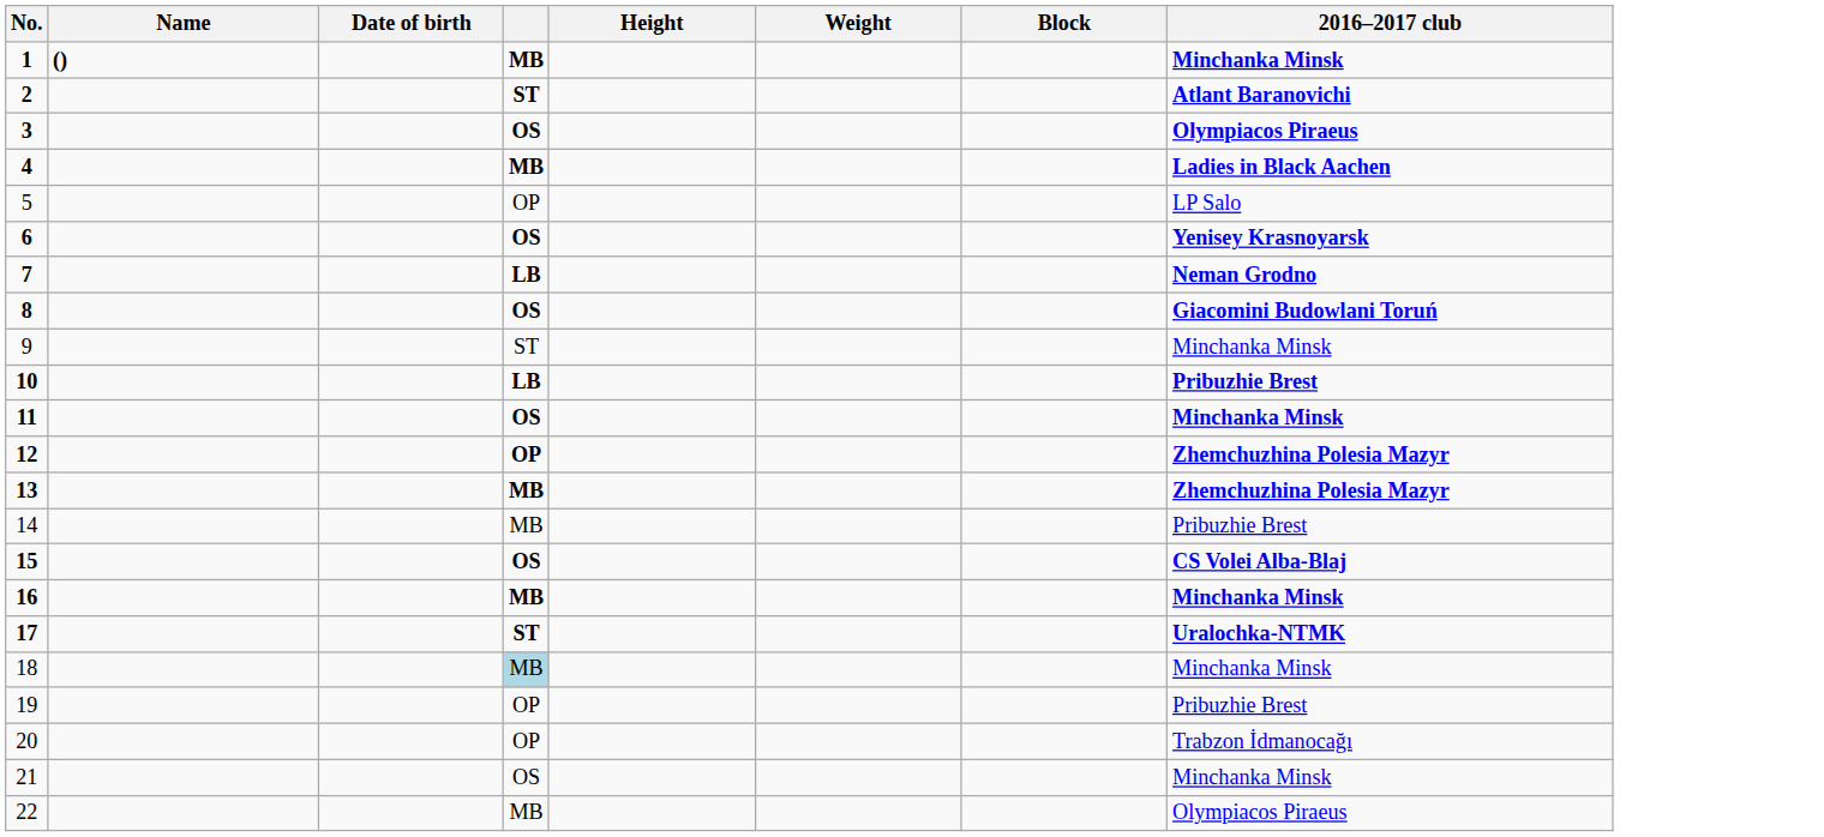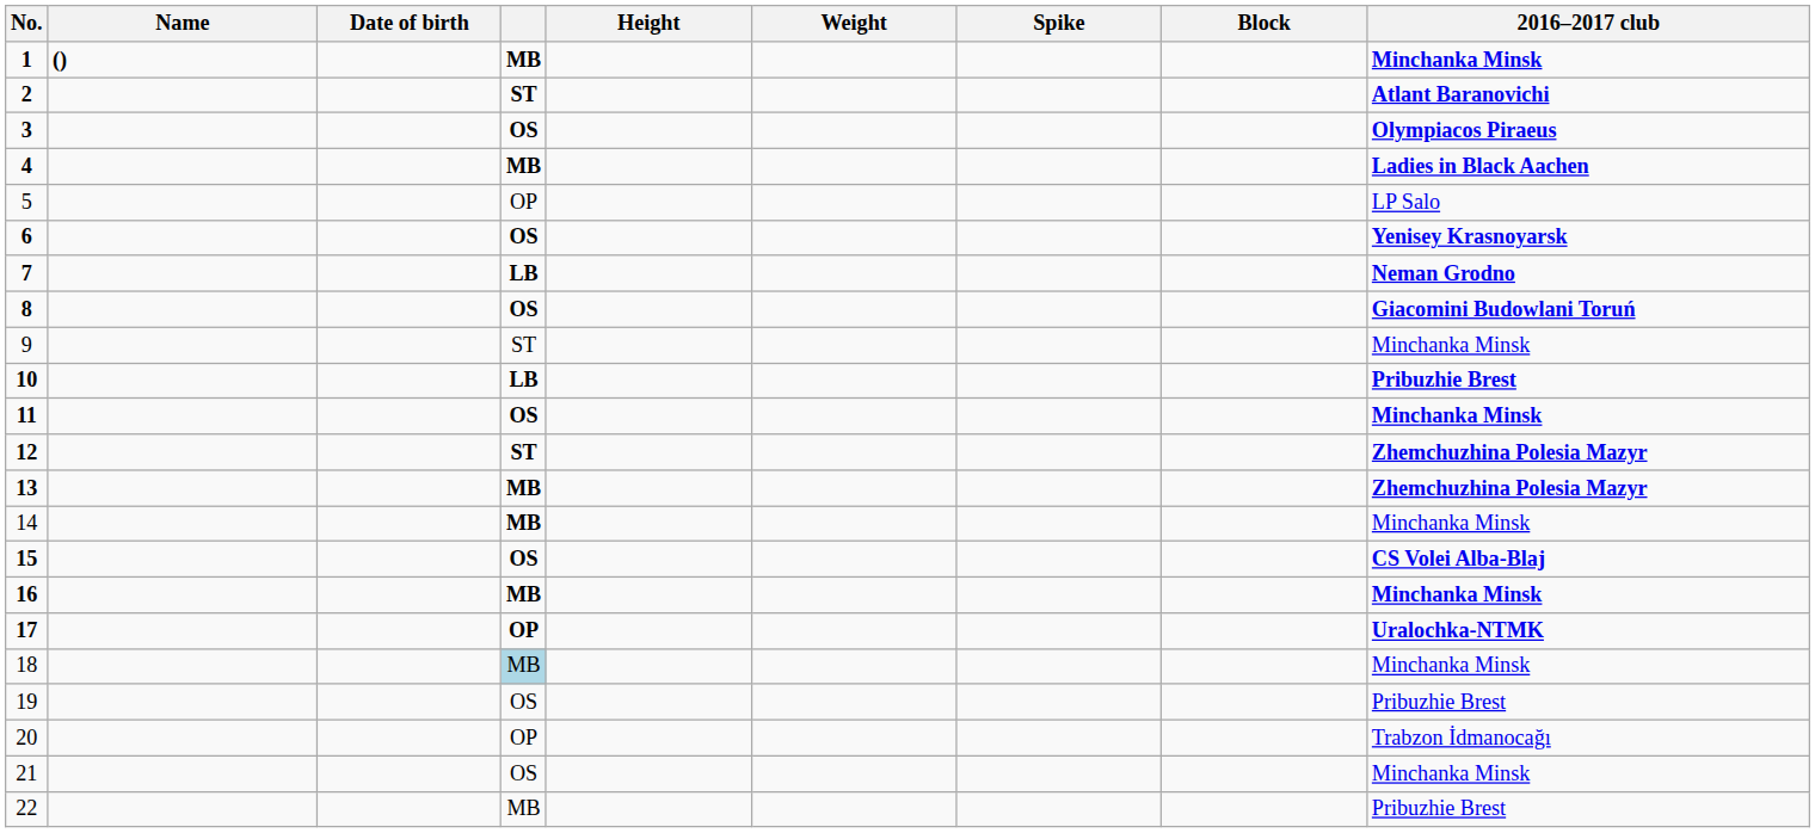+ column: Spike
12 | column 4: OP -> ST
14 | column 4: normal -> bold
14 | 2016–2017 club: Pribuzhie Brest -> Minchanka Minsk
17 | column 4: ST -> OP
19 | column 4: OP -> OS
22 | 2016–2017 club: Olympiacos Piraeus -> Pribuzhie Brest
